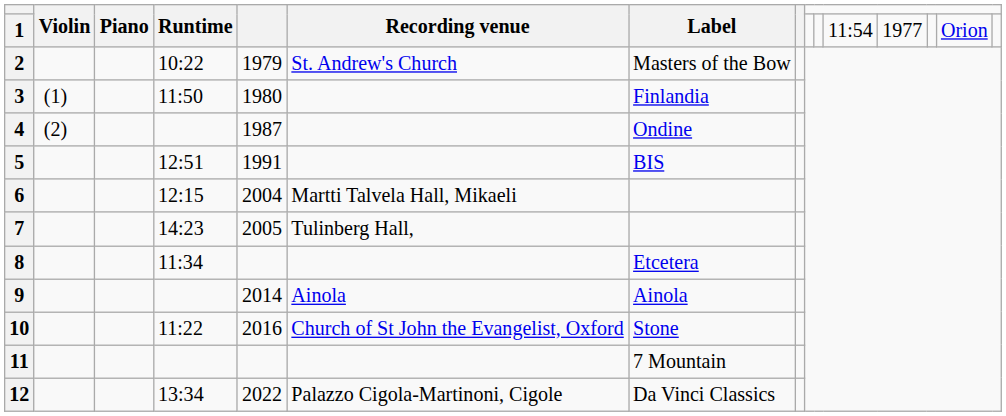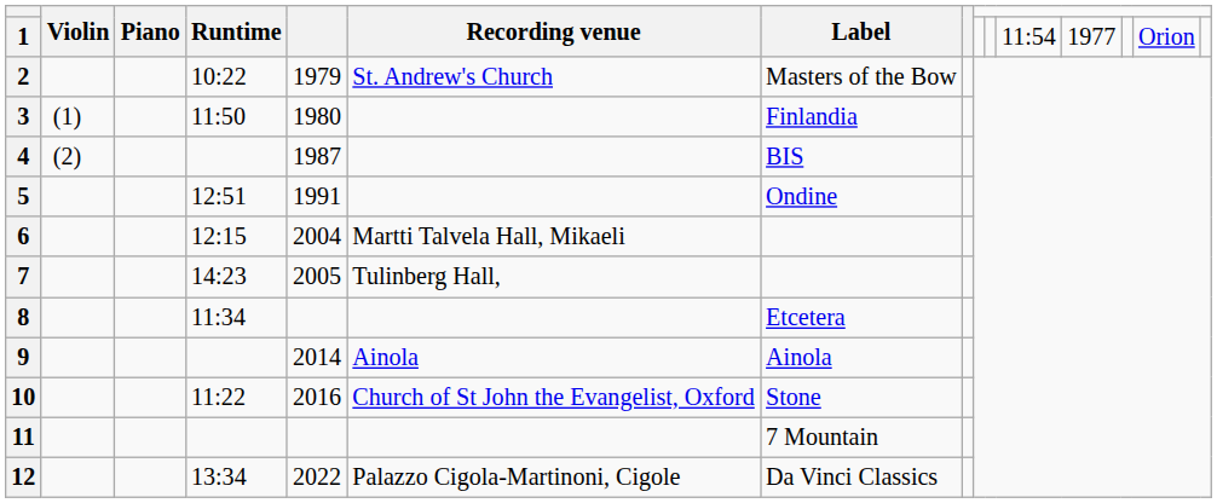4 | Label: Ondine -> BIS
5 | Label: BIS -> Ondine
